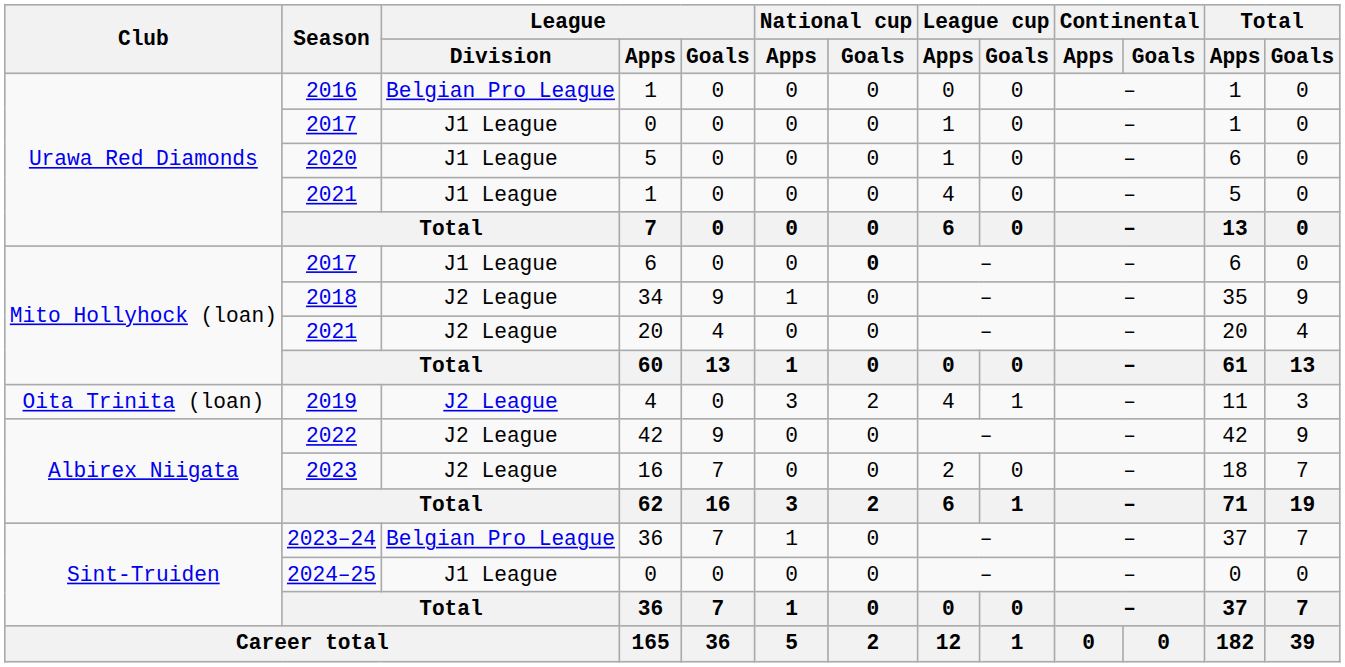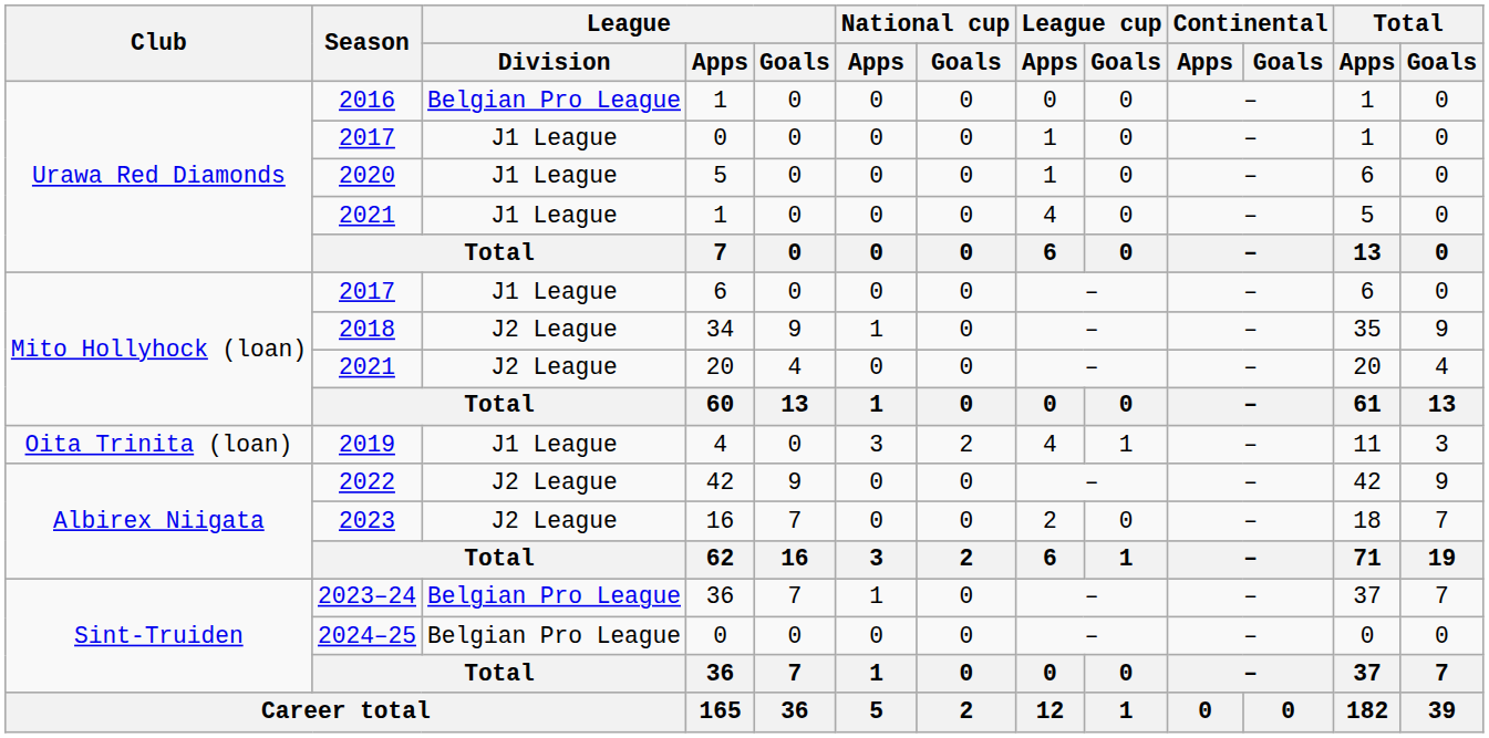2017 / 6 | National cup / Goals: bold -> normal
2019 | League / Division: J2 League -> J1 League
2024–25 | League / Division: J1 League -> Belgian Pro League
